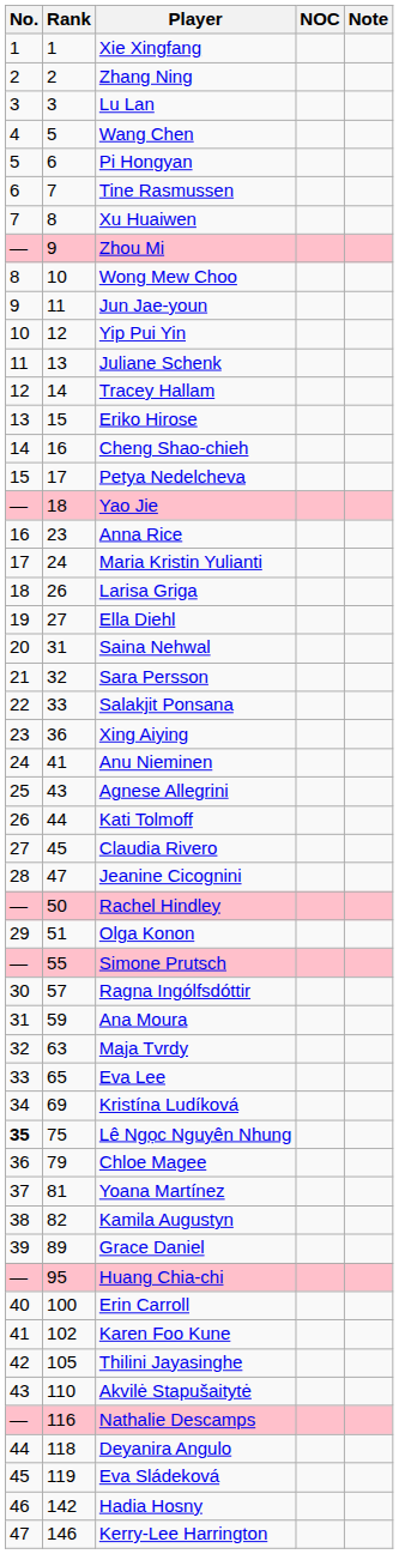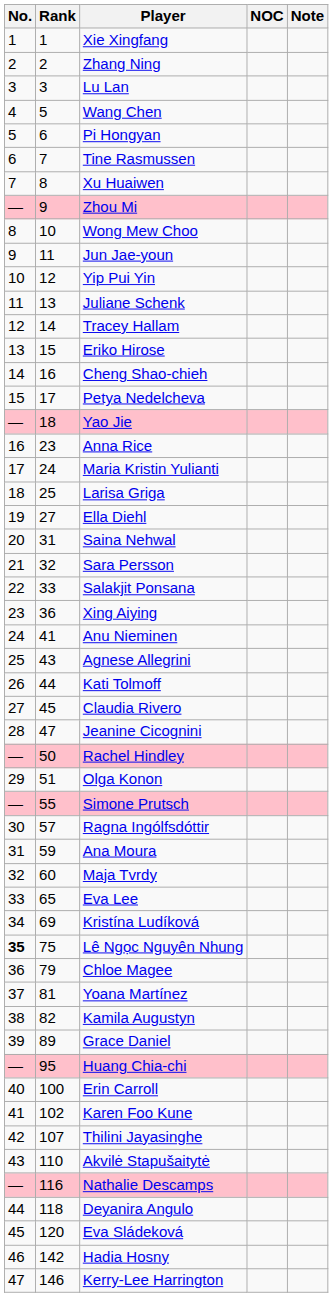Larisa Griga | Rank: 26 -> 25
Maja Tvrdy | Rank: 63 -> 60
Thilini Jayasinghe | Rank: 105 -> 107
Eva Sládeková | Rank: 119 -> 120
